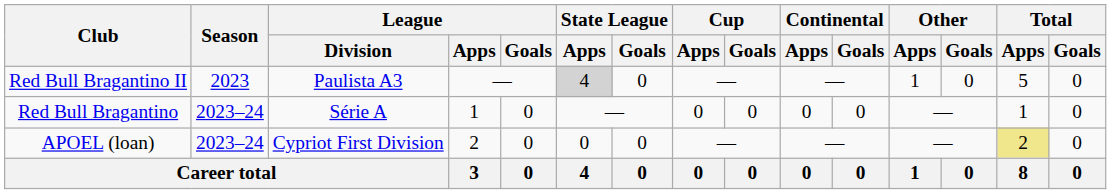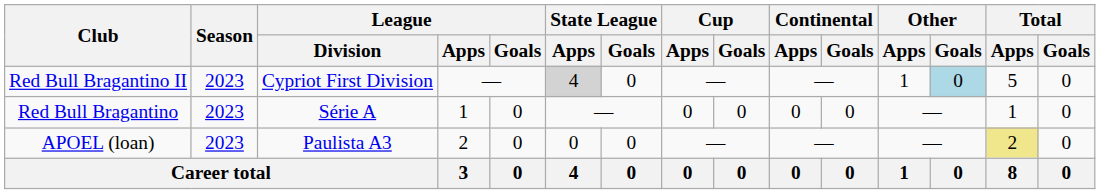Red Bull Bragantino II | League / Division: Paulista A3 -> Cypriot First Division
Red Bull Bragantino II | Other / Goals: no background -> lightblue background
Red Bull Bragantino | Season: 2023–24 -> 2023
APOEL (loan) | Season: 2023–24 -> 2023
APOEL (loan) | League / Division: Cypriot First Division -> Paulista A3
